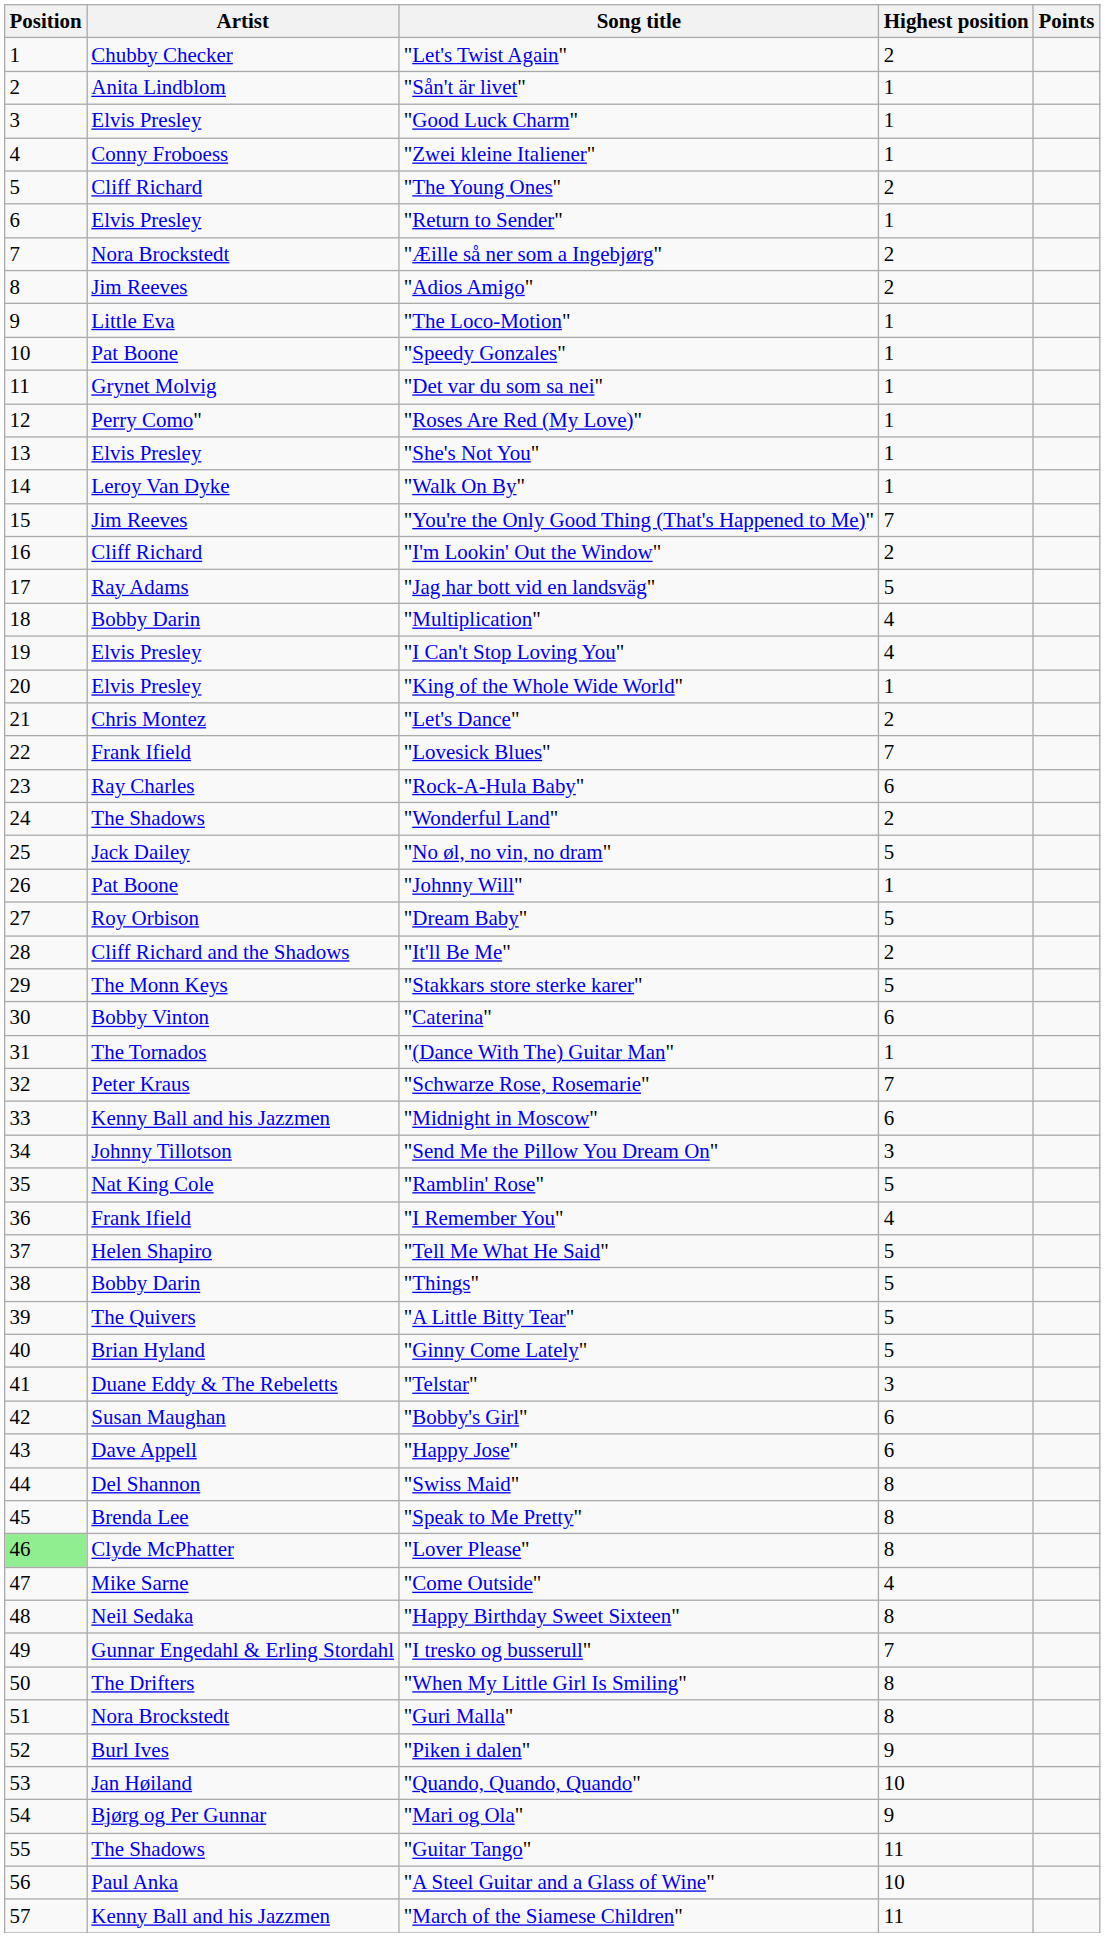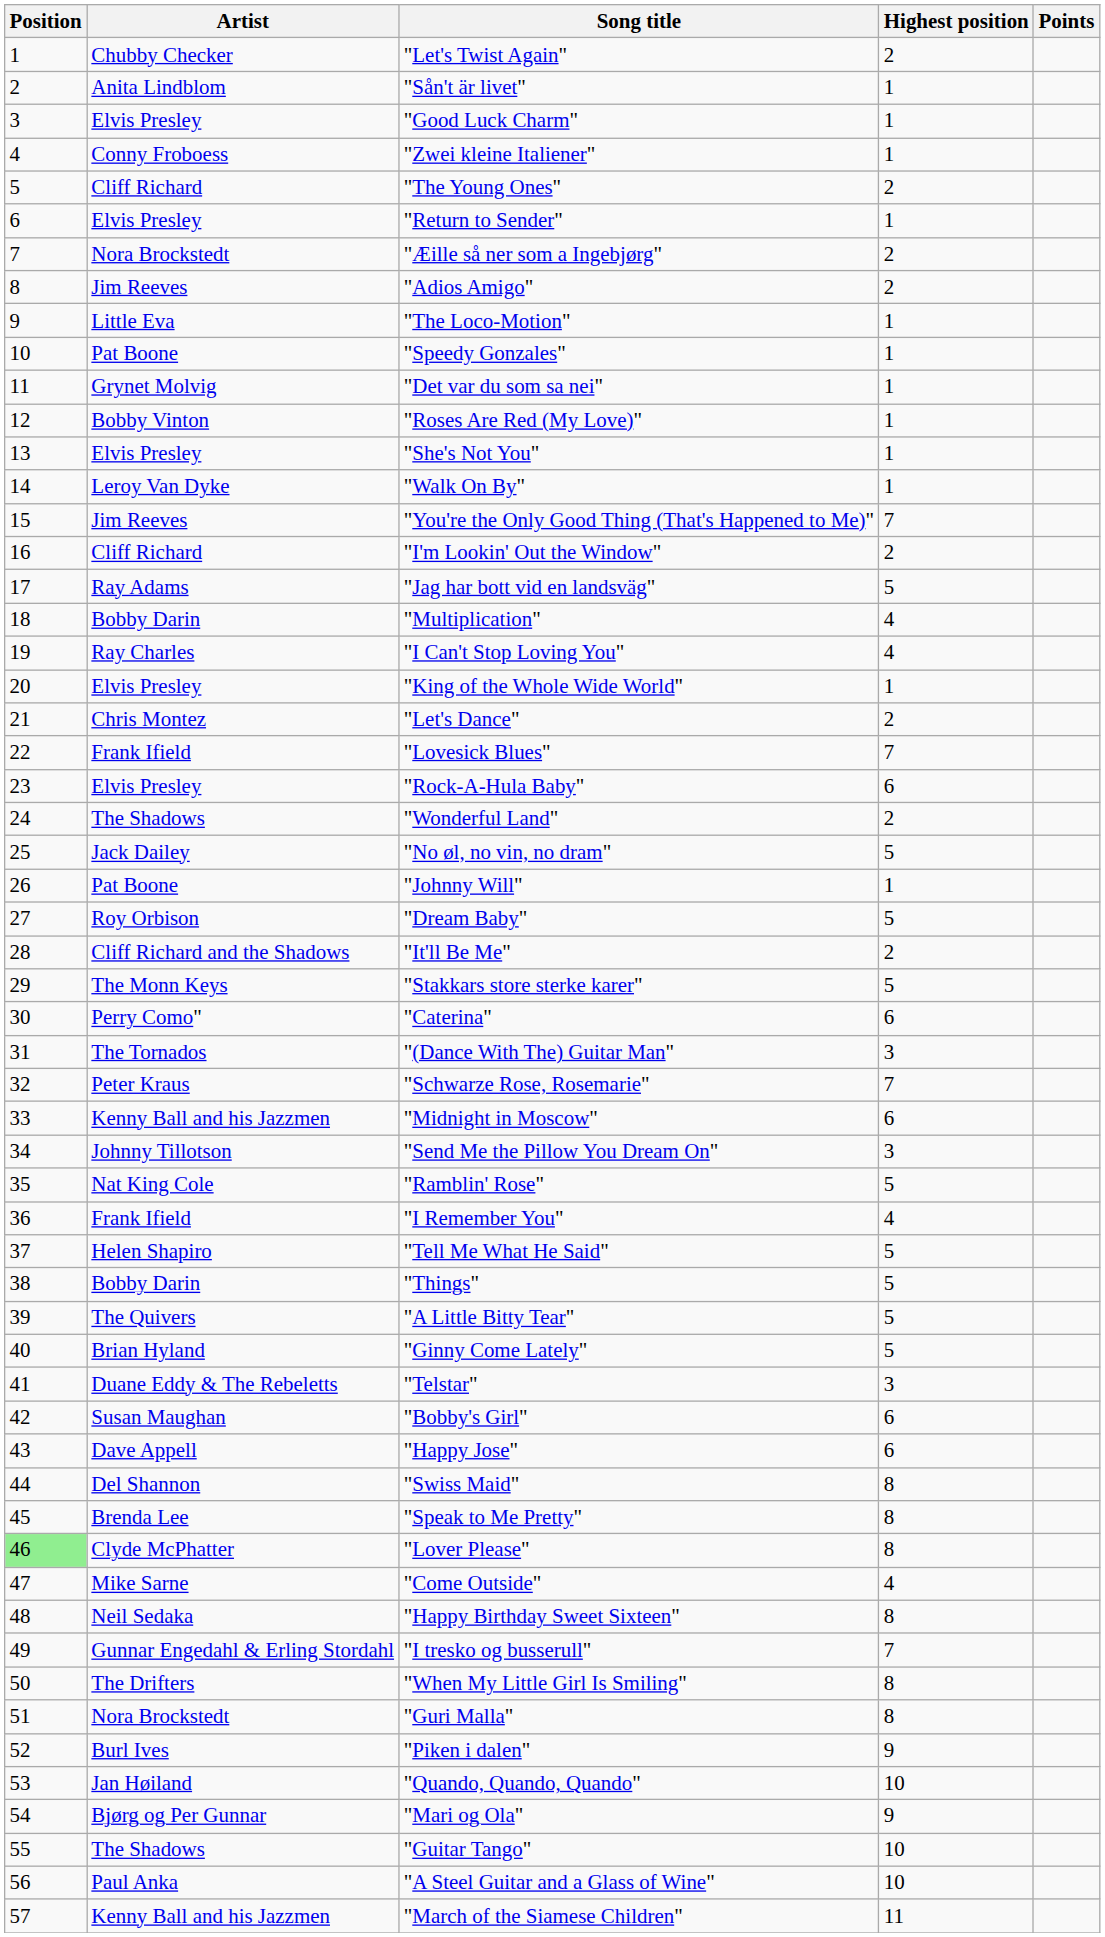"Roses Are Red (My Love)" | Artist: Perry Como" -> Bobby Vinton
"I Can't Stop Loving You" | Artist: Elvis Presley -> Ray Charles
"Rock-A-Hula Baby" | Artist: Ray Charles -> Elvis Presley
"Caterina" | Artist: Bobby Vinton -> Perry Como"
"(Dance With The) Guitar Man" | Highest position: 1 -> 3
"Guitar Tango" | Highest position: 11 -> 10
